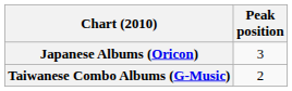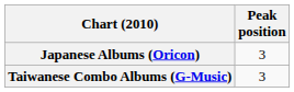Taiwanese Combo Albums (G-Music) | Peak position: 2 -> 3
